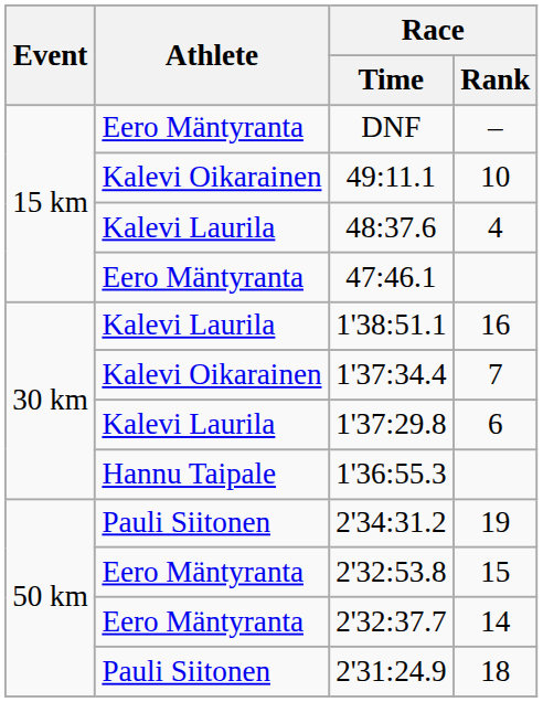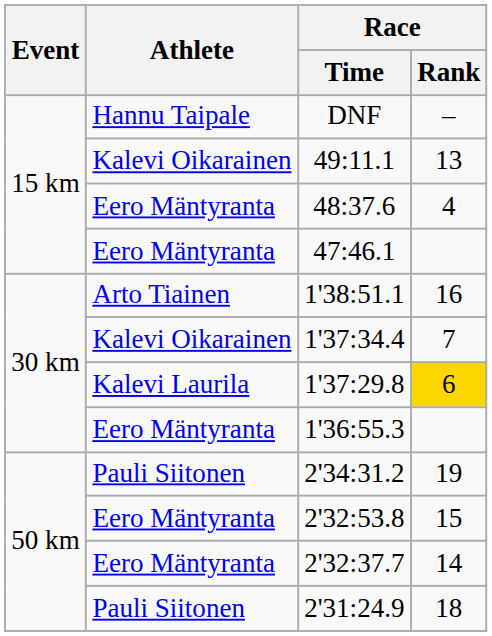DNF | Athlete: Eero Mäntyranta -> Hannu Taipale
49:11.1 | Race / Rank: 10 -> 13
48:37.6 | Athlete: Kalevi Laurila -> Eero Mäntyranta
1'38:51.1 | Athlete: Kalevi Laurila -> Arto Tiainen
1'37:29.8 | Race / Rank: no background -> gold background
1'36:55.3 | Athlete: Hannu Taipale -> Eero Mäntyranta
